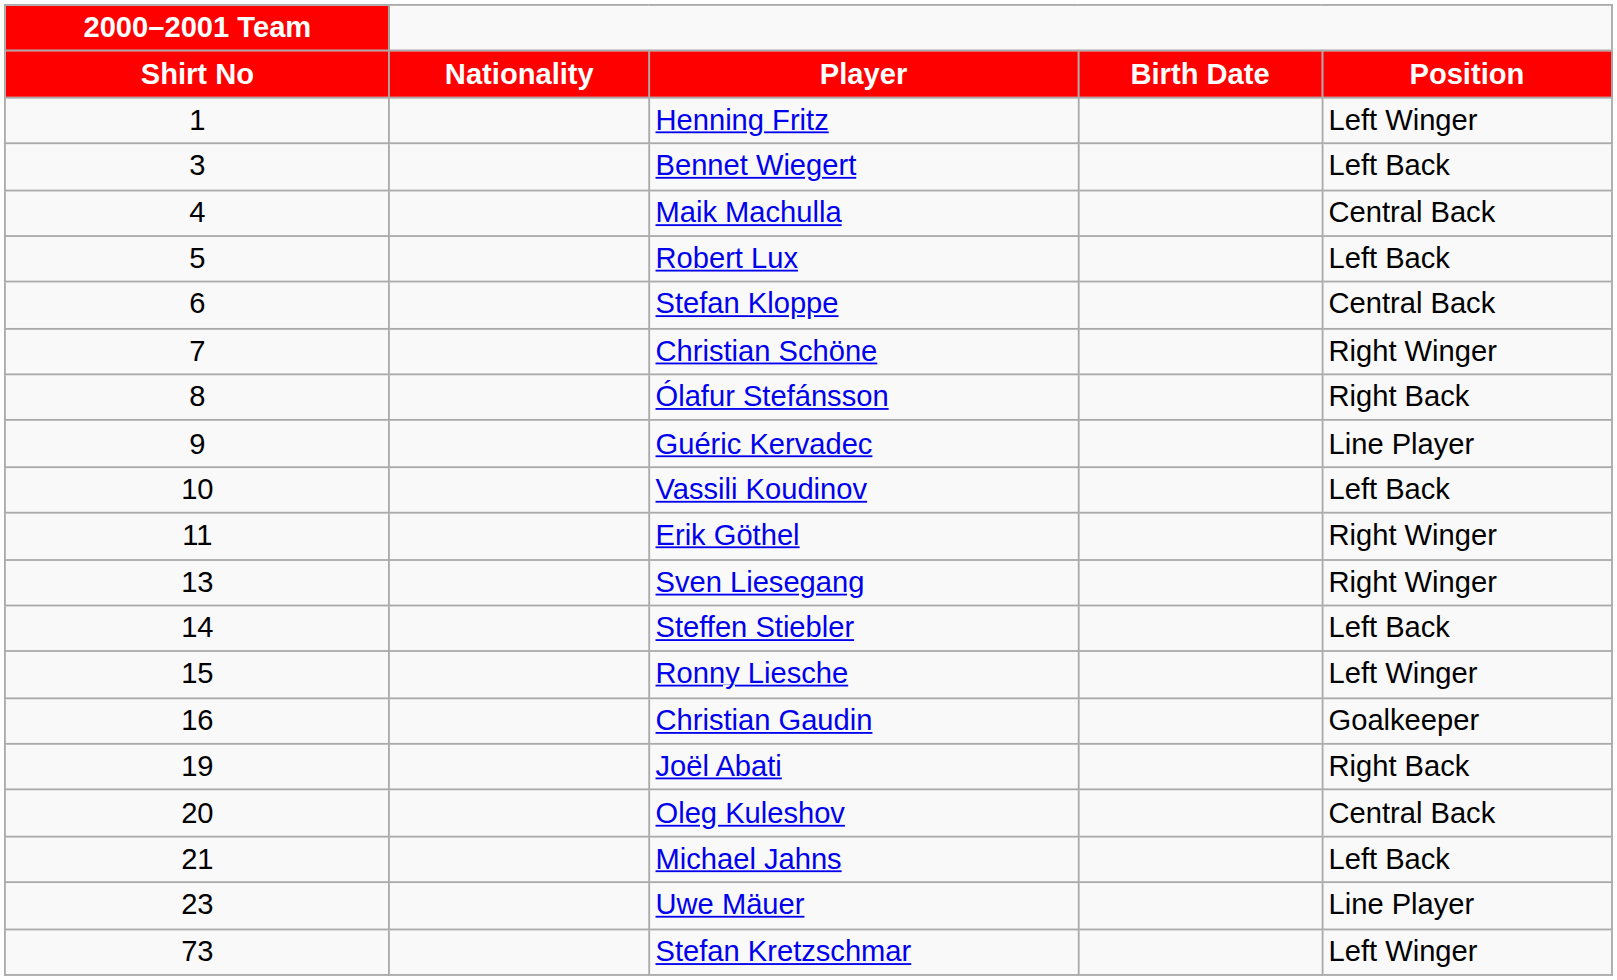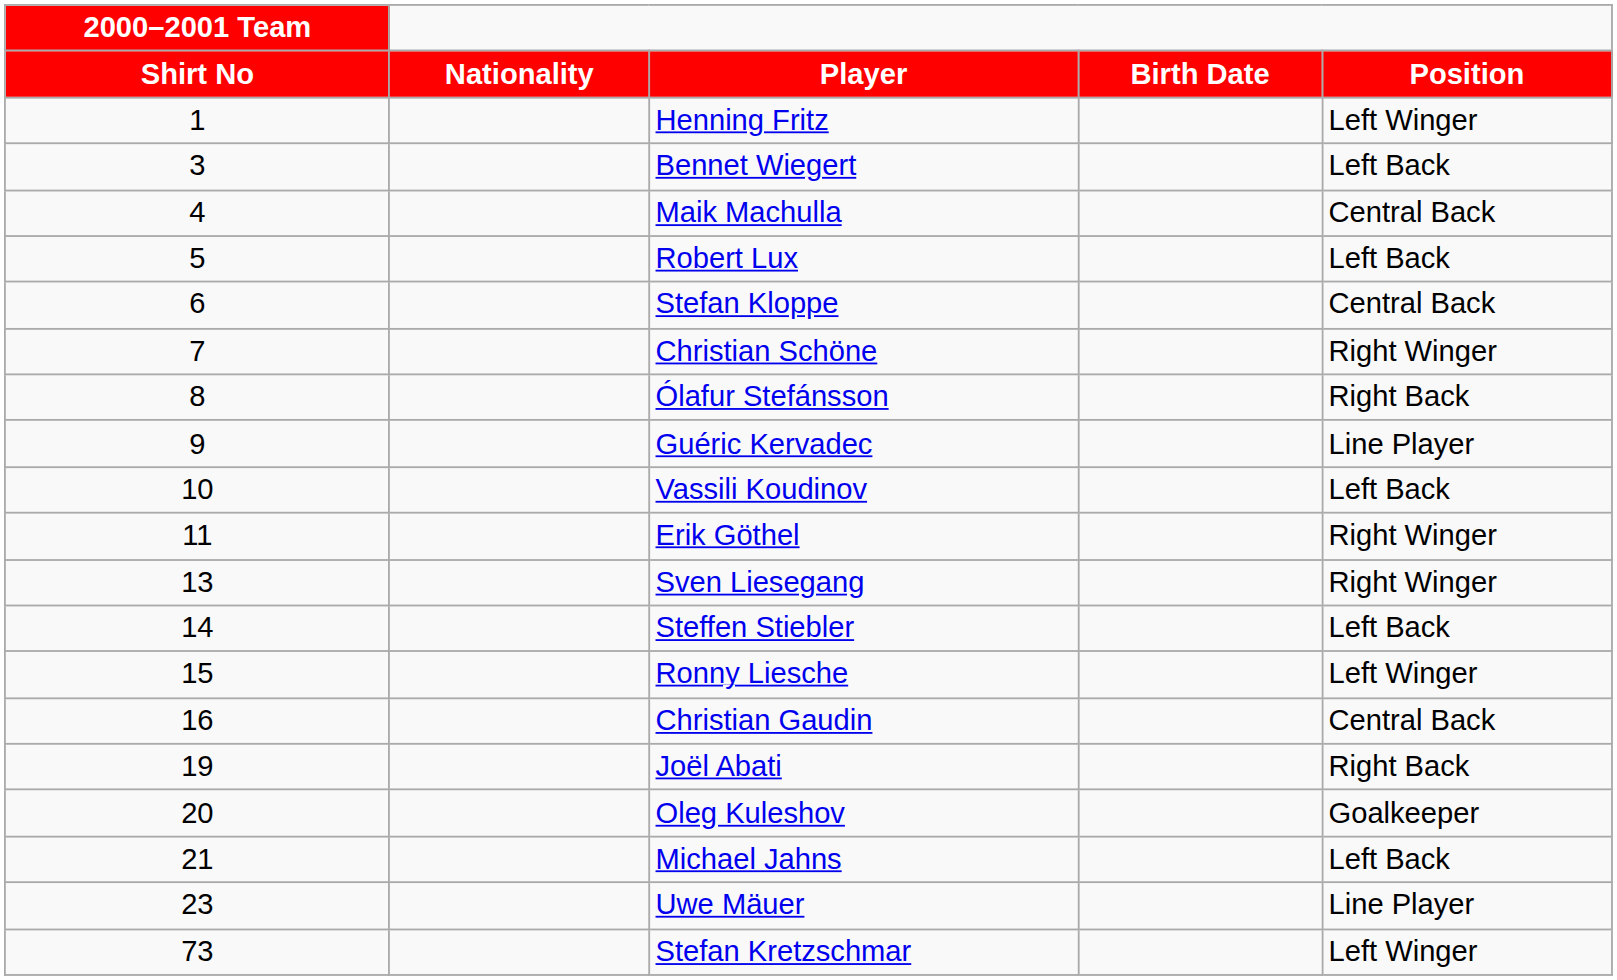Christian Gaudin | Position: Goalkeeper -> Central Back
Oleg Kuleshov | Position: Central Back -> Goalkeeper
